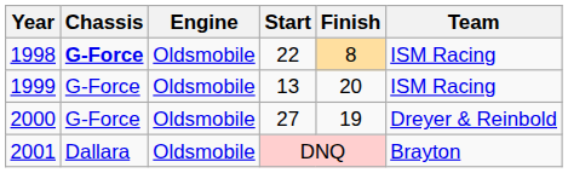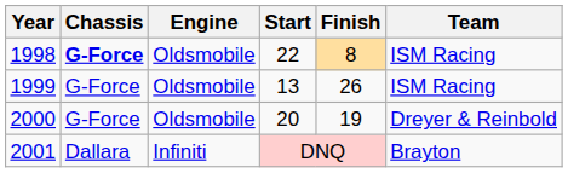1999 | Finish: 20 -> 26
2000 | Start: 27 -> 20
2001 | Engine: Oldsmobile -> Infiniti
